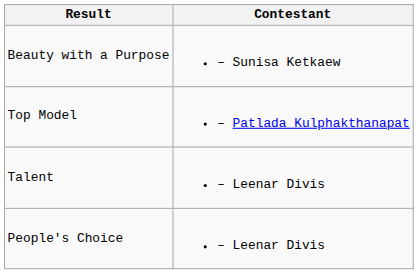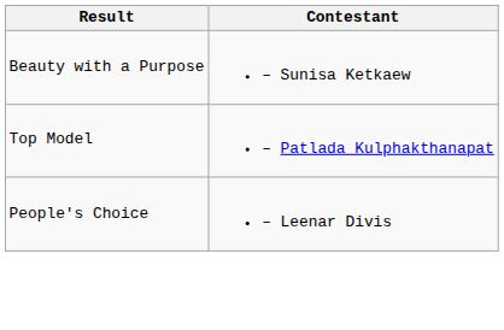- row: Talent | – Leenar Divis
